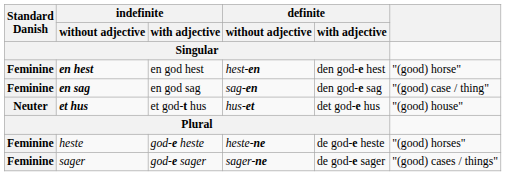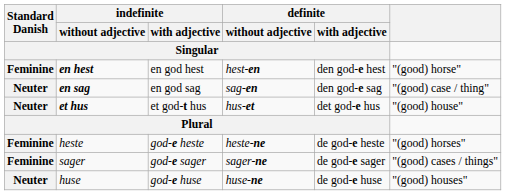en sag | Standard Danish / Singular: Feminine -> Neuter
+ row: Neuter | huse | god-e huse | huse-ne | de god-e huse | "(good) houses"
